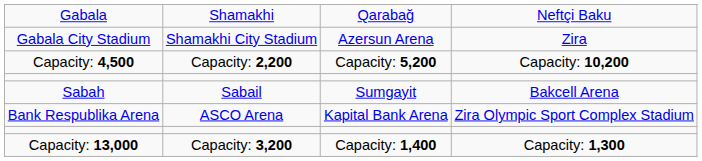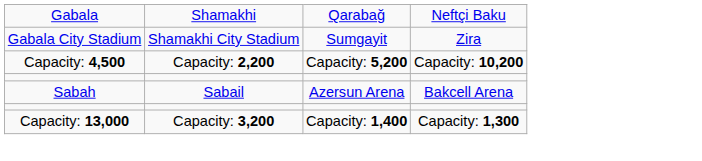Gabala City Stadium | column 3: Azersun Arena -> Sumgayit
Sabah | column 3: Sumgayit -> Azersun Arena
- row: Bank Respublika Arena | ASCO Arena | Kapital Bank Arena | Zira Olympic Sport Complex Stadium
